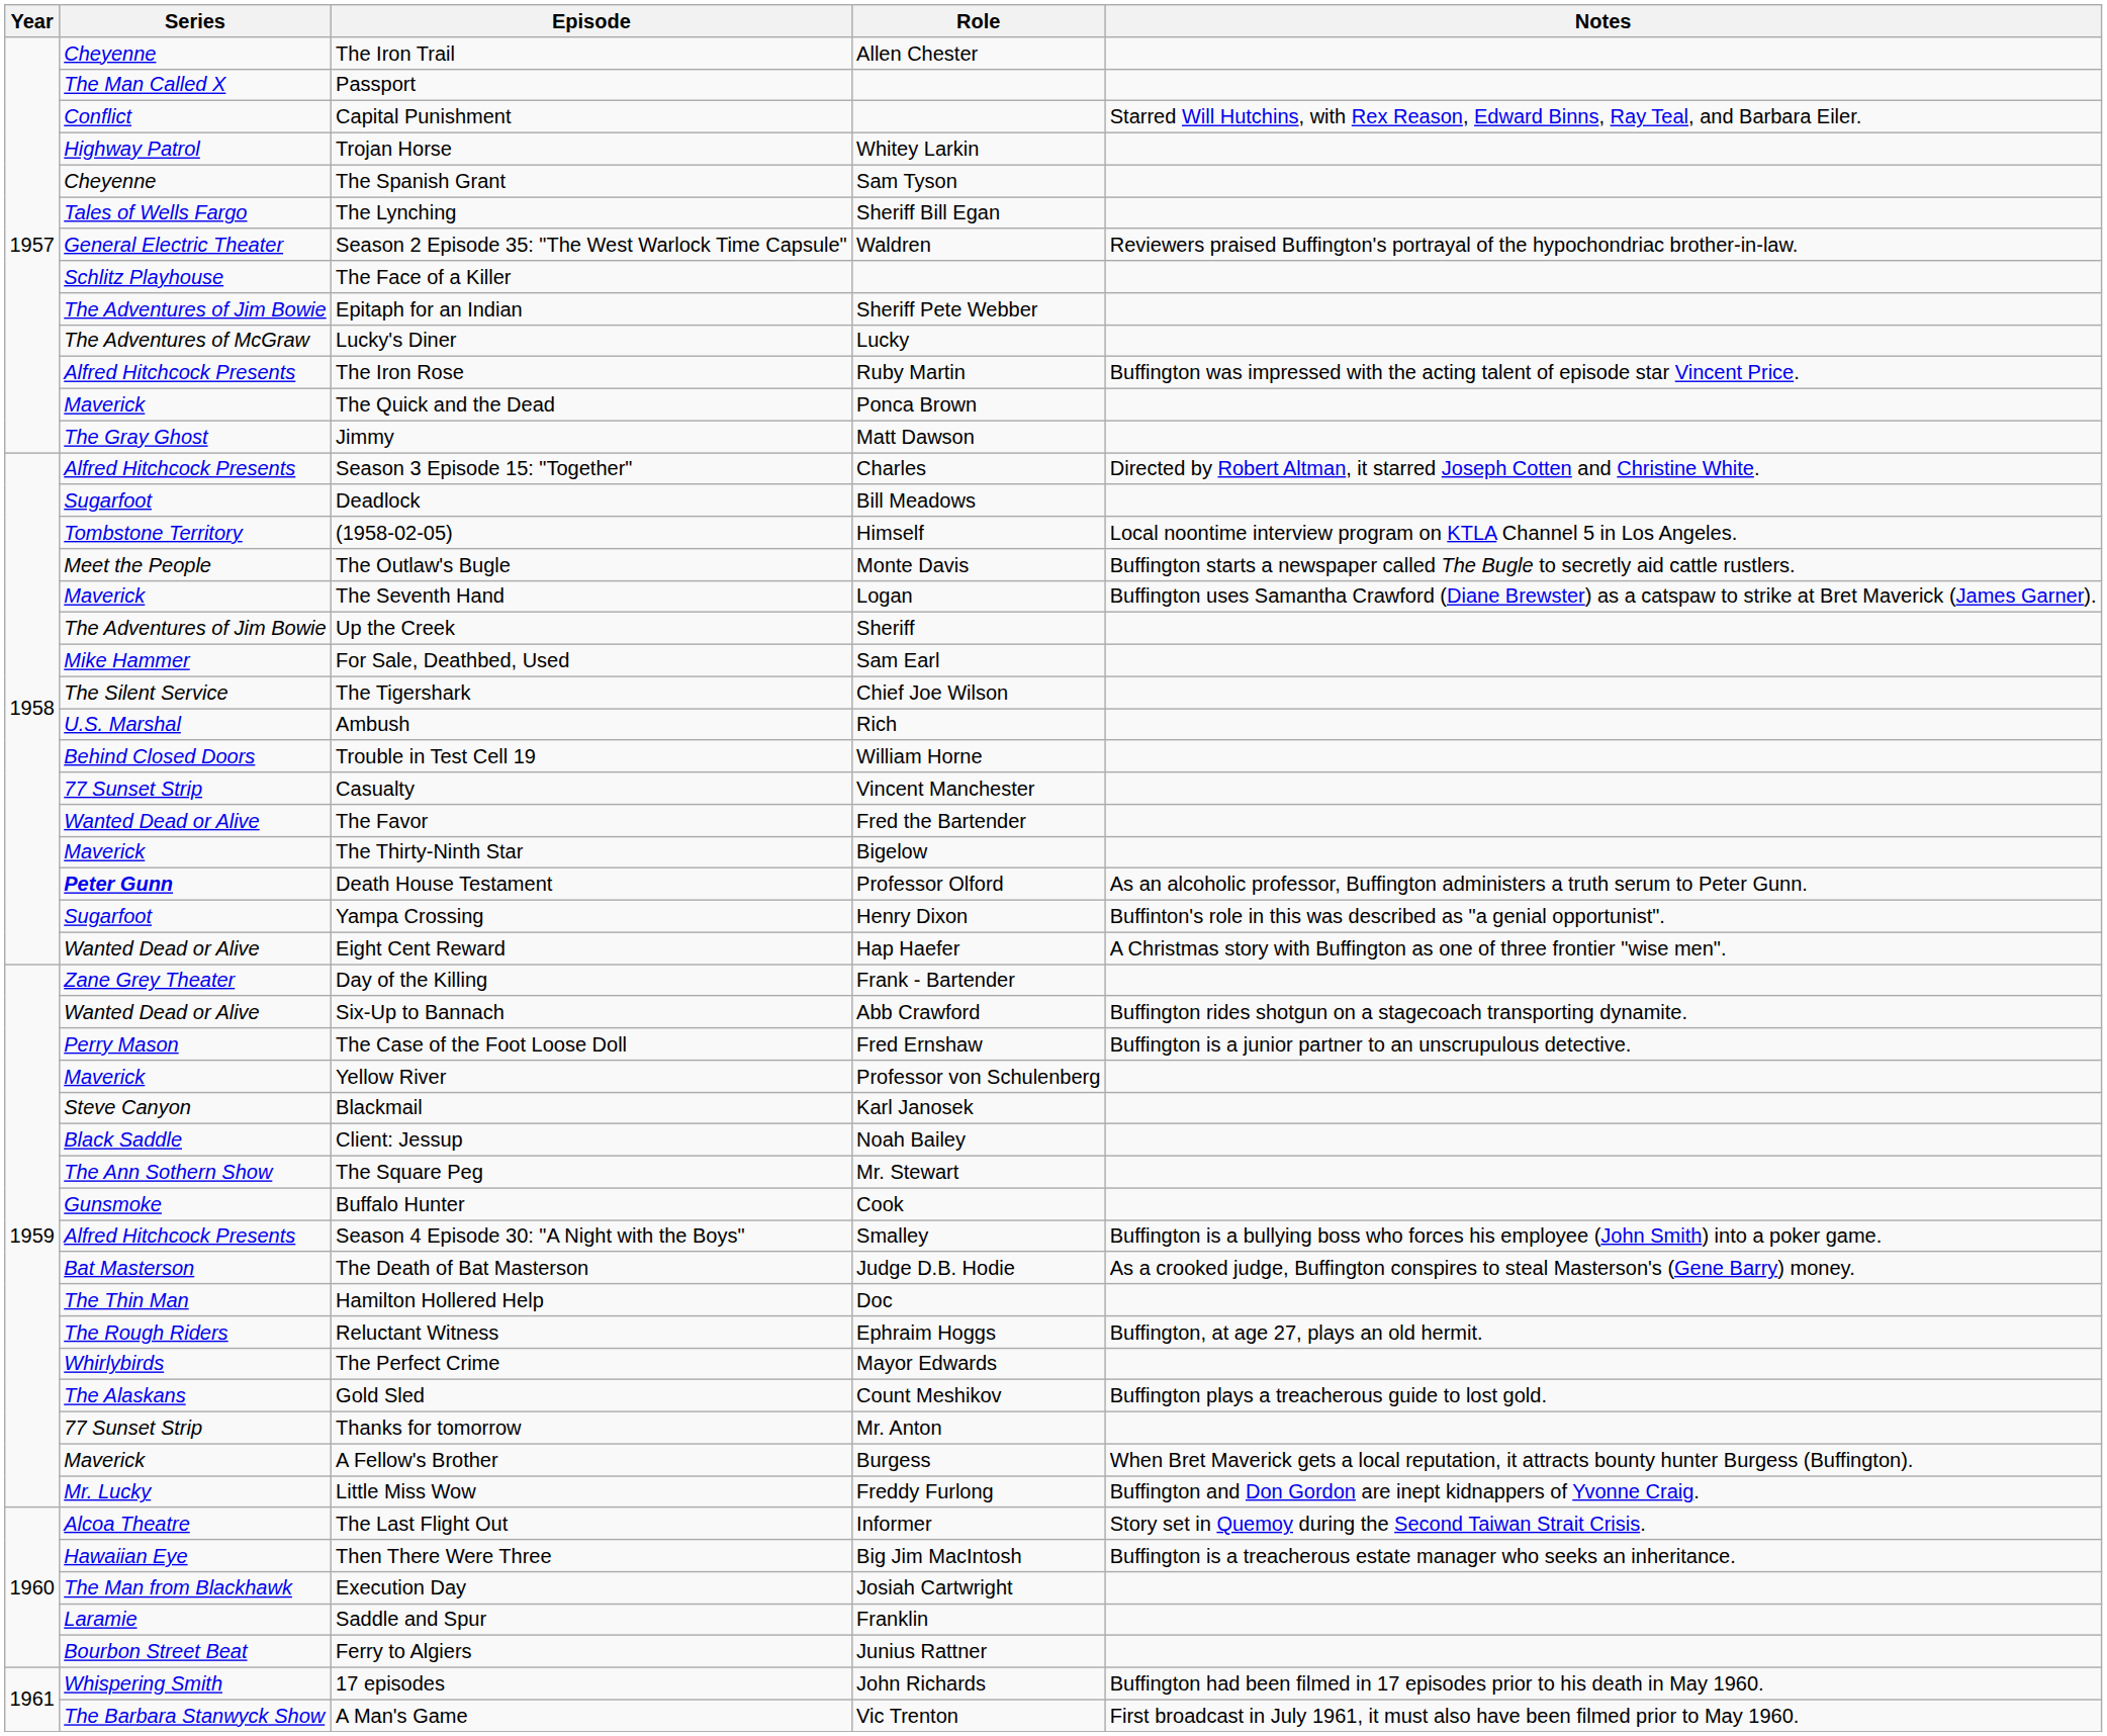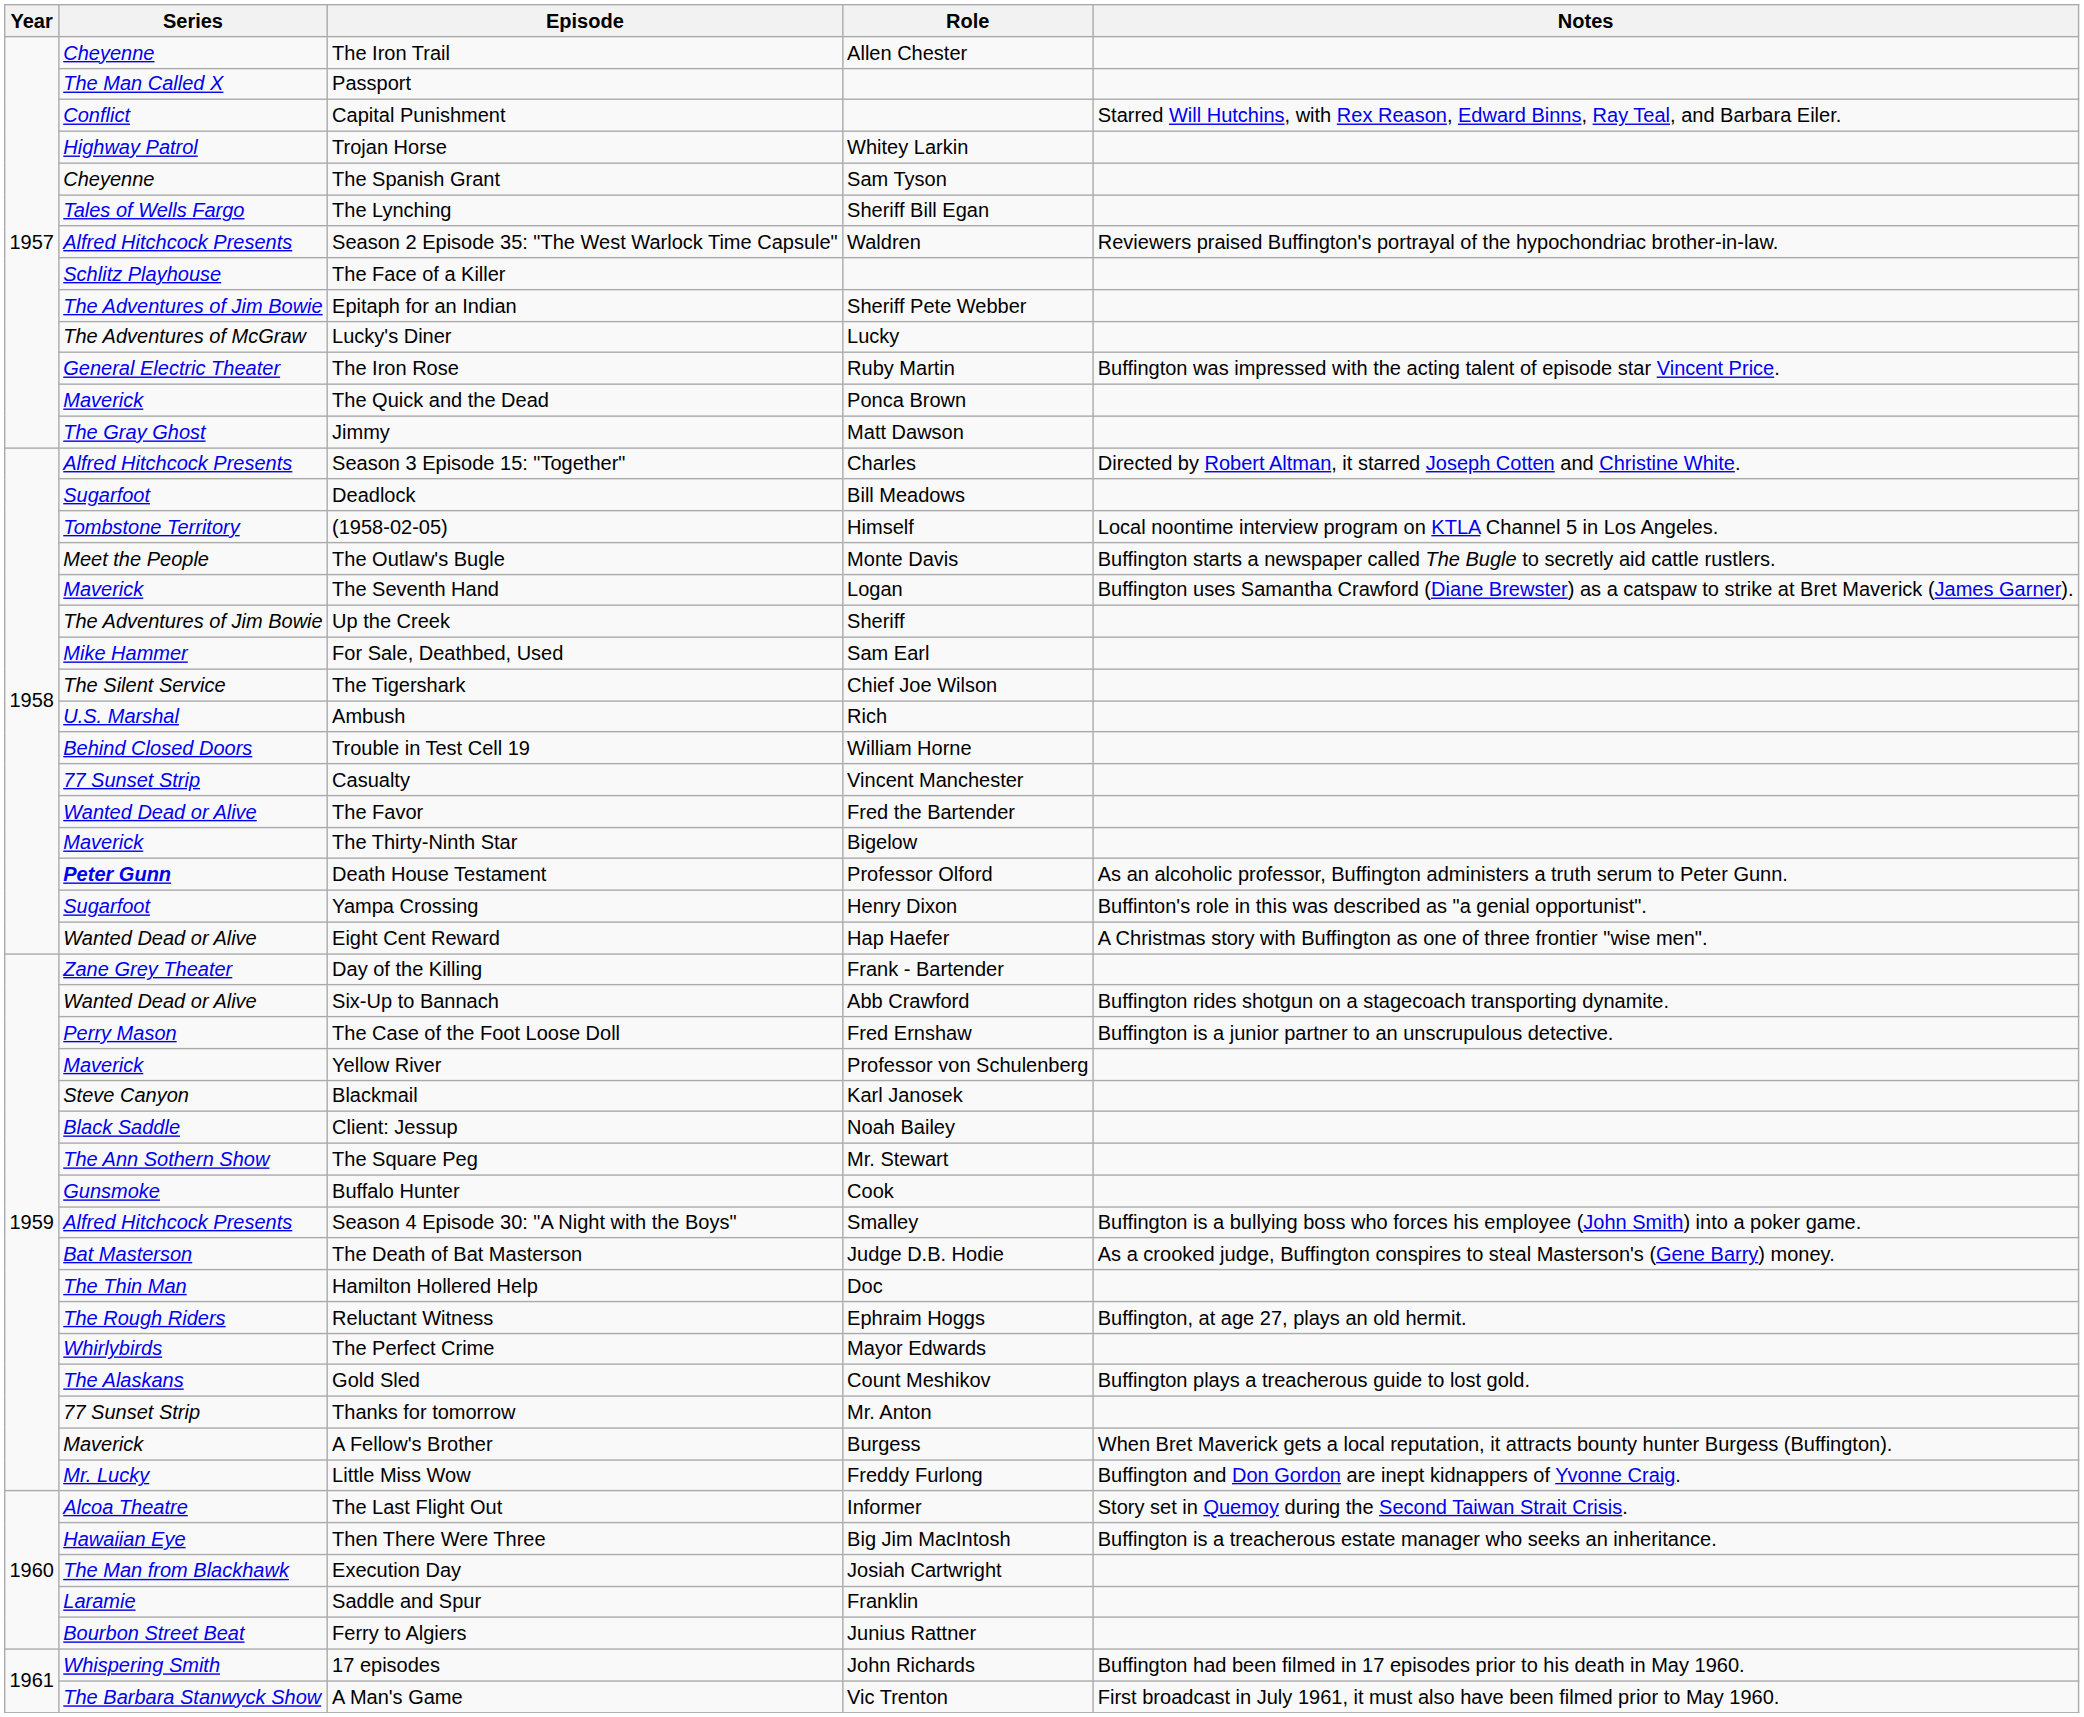Season 2 Episode 35: "The West Warlock Time Capsule" | Series: General Electric Theater -> Alfred Hitchcock Presents
The Iron Rose | Series: Alfred Hitchcock Presents -> General Electric Theater
